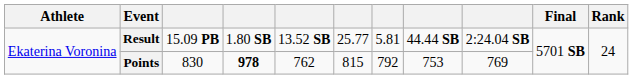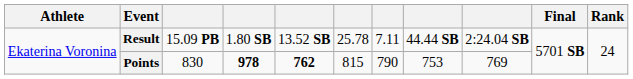Result | column 6: 25.77 -> 25.78
Result | column 7: 5.81 -> 7.11
Points | column 5: normal -> bold
Points | column 7: 792 -> 790
